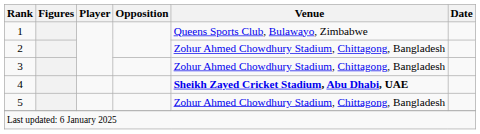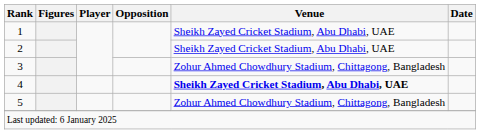1 | Venue: Queens Sports Club, Bulawayo, Zimbabwe -> Sheikh Zayed Cricket Stadium, Abu Dhabi, UAE
2 | Venue: Zohur Ahmed Chowdhury Stadium, Chittagong, Bangladesh -> Sheikh Zayed Cricket Stadium, Abu Dhabi, UAE
